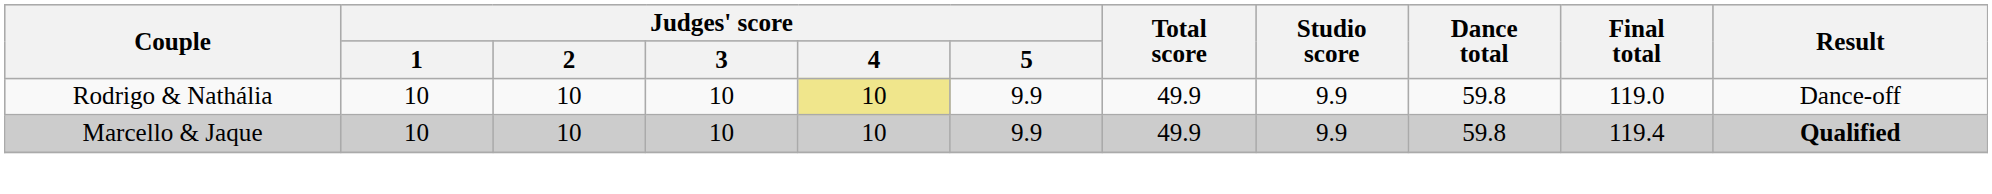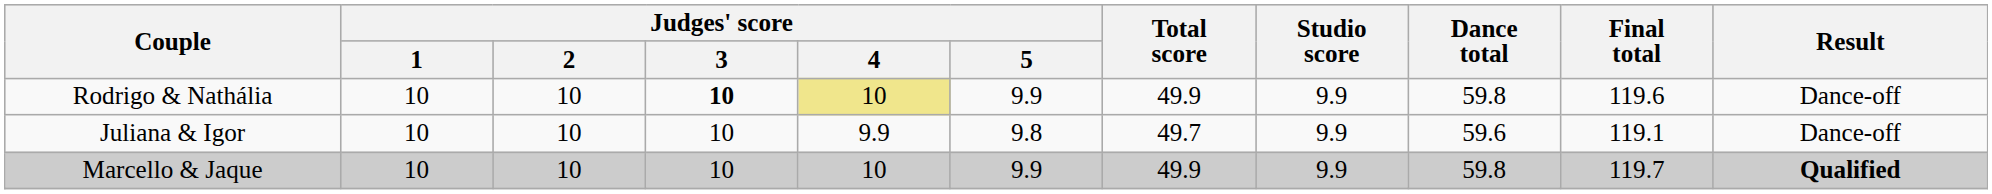Rodrigo & Nathália | Judges' score / 3: normal -> bold
Rodrigo & Nathália | Final total: 119.0 -> 119.6
+ row: Juliana & Igor | 10 | 10 | 10 | 9.9 | 9.8 | 49.7 | 9.9 | 59.6 | 119.1 | Dance-off
Marcello & Jaque | Final total: 119.4 -> 119.7
